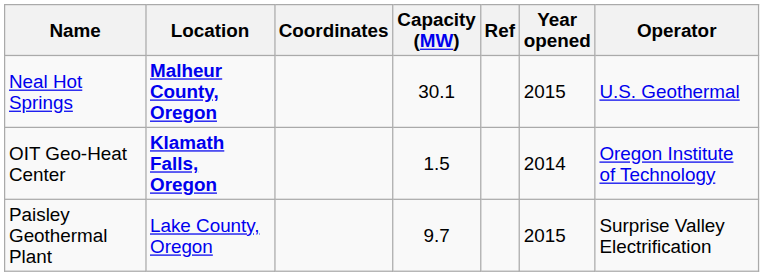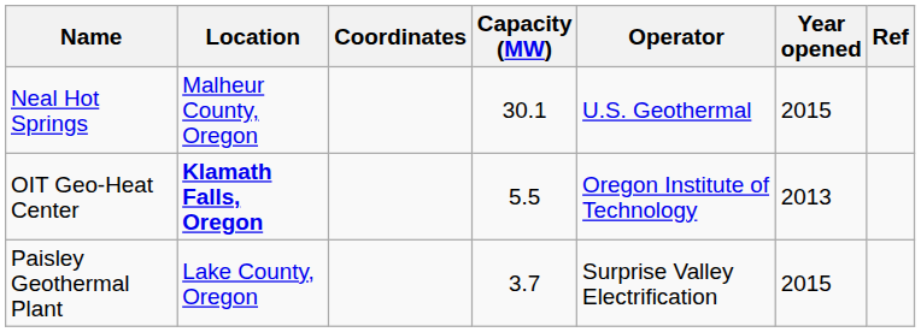columns swapped: Operator <-> Ref
Neal Hot Springs | Location: bold -> normal
OIT Geo-Heat Center | Capacity (MW): 1.5 -> 5.5
OIT Geo-Heat Center | Year opened: 2014 -> 2013
Paisley Geothermal Plant | Capacity (MW): 9.7 -> 3.7
